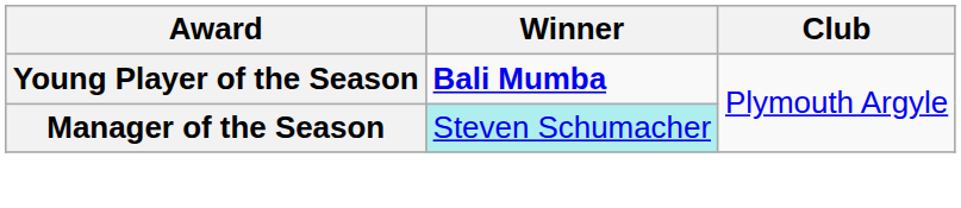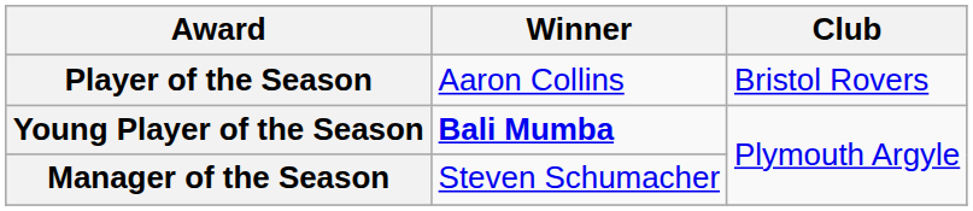+ row: Player of the Season | Aaron Collins | Bristol Rovers
Manager of the Season | Winner: paleturquoise background -> no background
